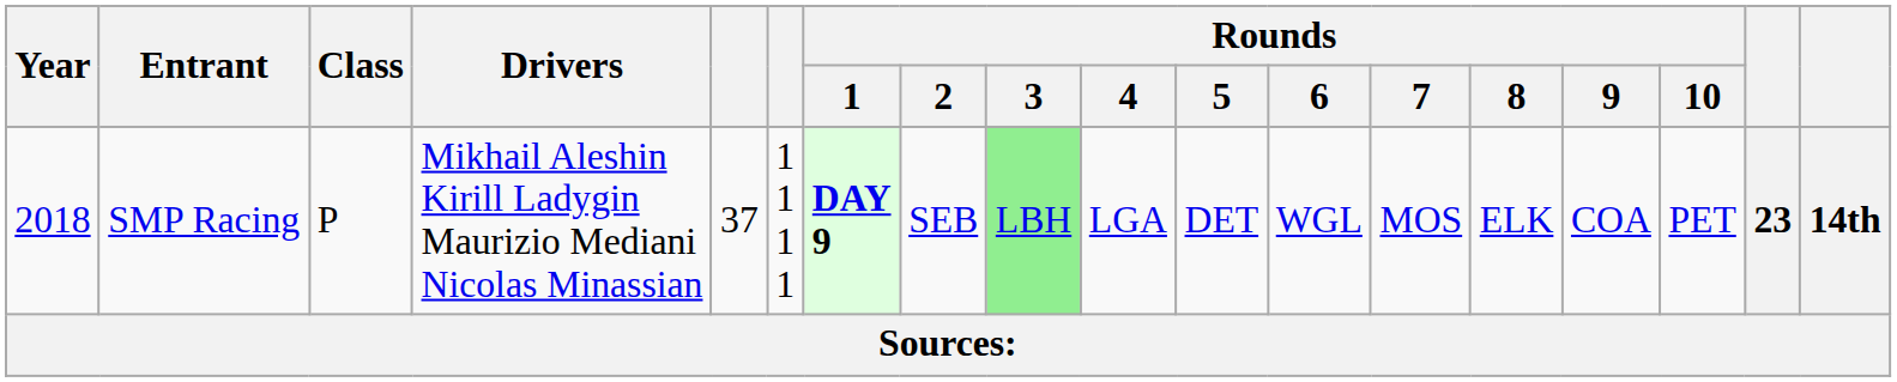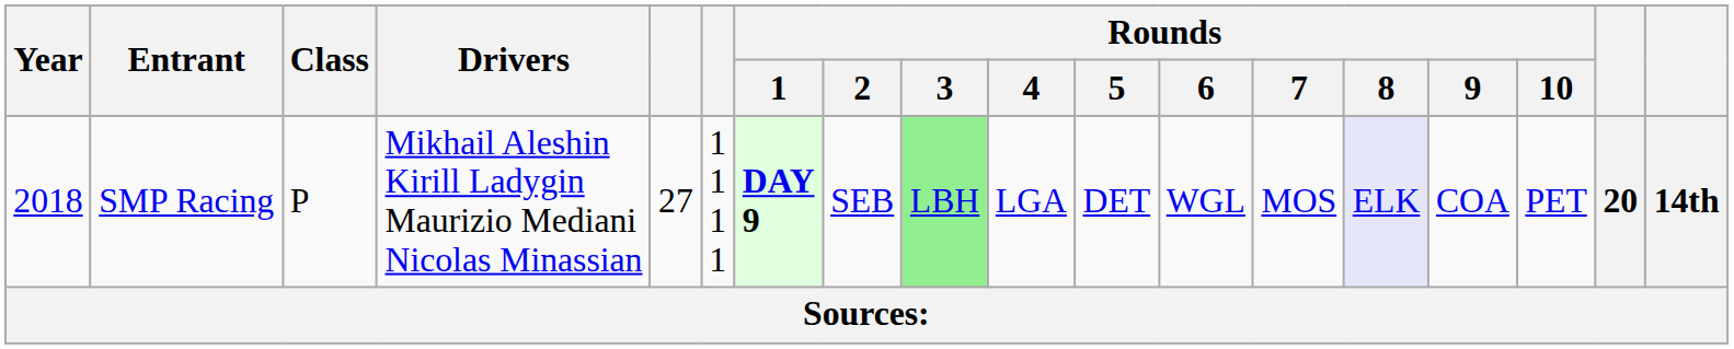SMP Racing | column 5: 37 -> 27
SMP Racing | Rounds / 8: no background -> lavender background
SMP Racing | column 17: 23 -> 20
